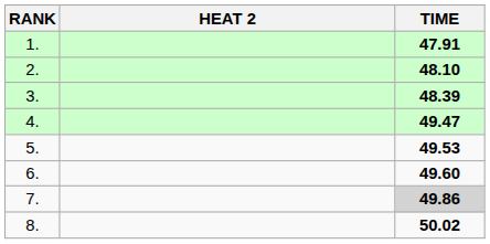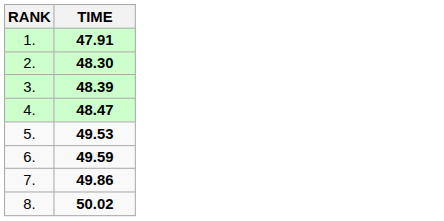- column: HEAT 2
2. | TIME: 48.10 -> 48.30
4. | TIME: 49.47 -> 48.47
6. | TIME: 49.60 -> 49.59
7. | TIME: lightgrey background -> no background
